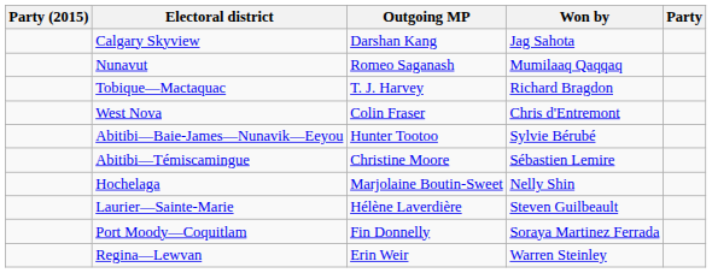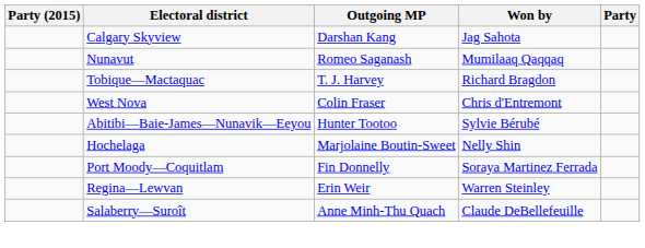- row: Abitibi—Témiscamingue | Christine Moore | Sébastien Lemire
- row: Laurier—Sainte-Marie | Hélène Laverdière | Steven Guilbeault
+ row: Salaberry—Suroît | Anne Minh-Thu Quach | Claude DeBellefeuille
